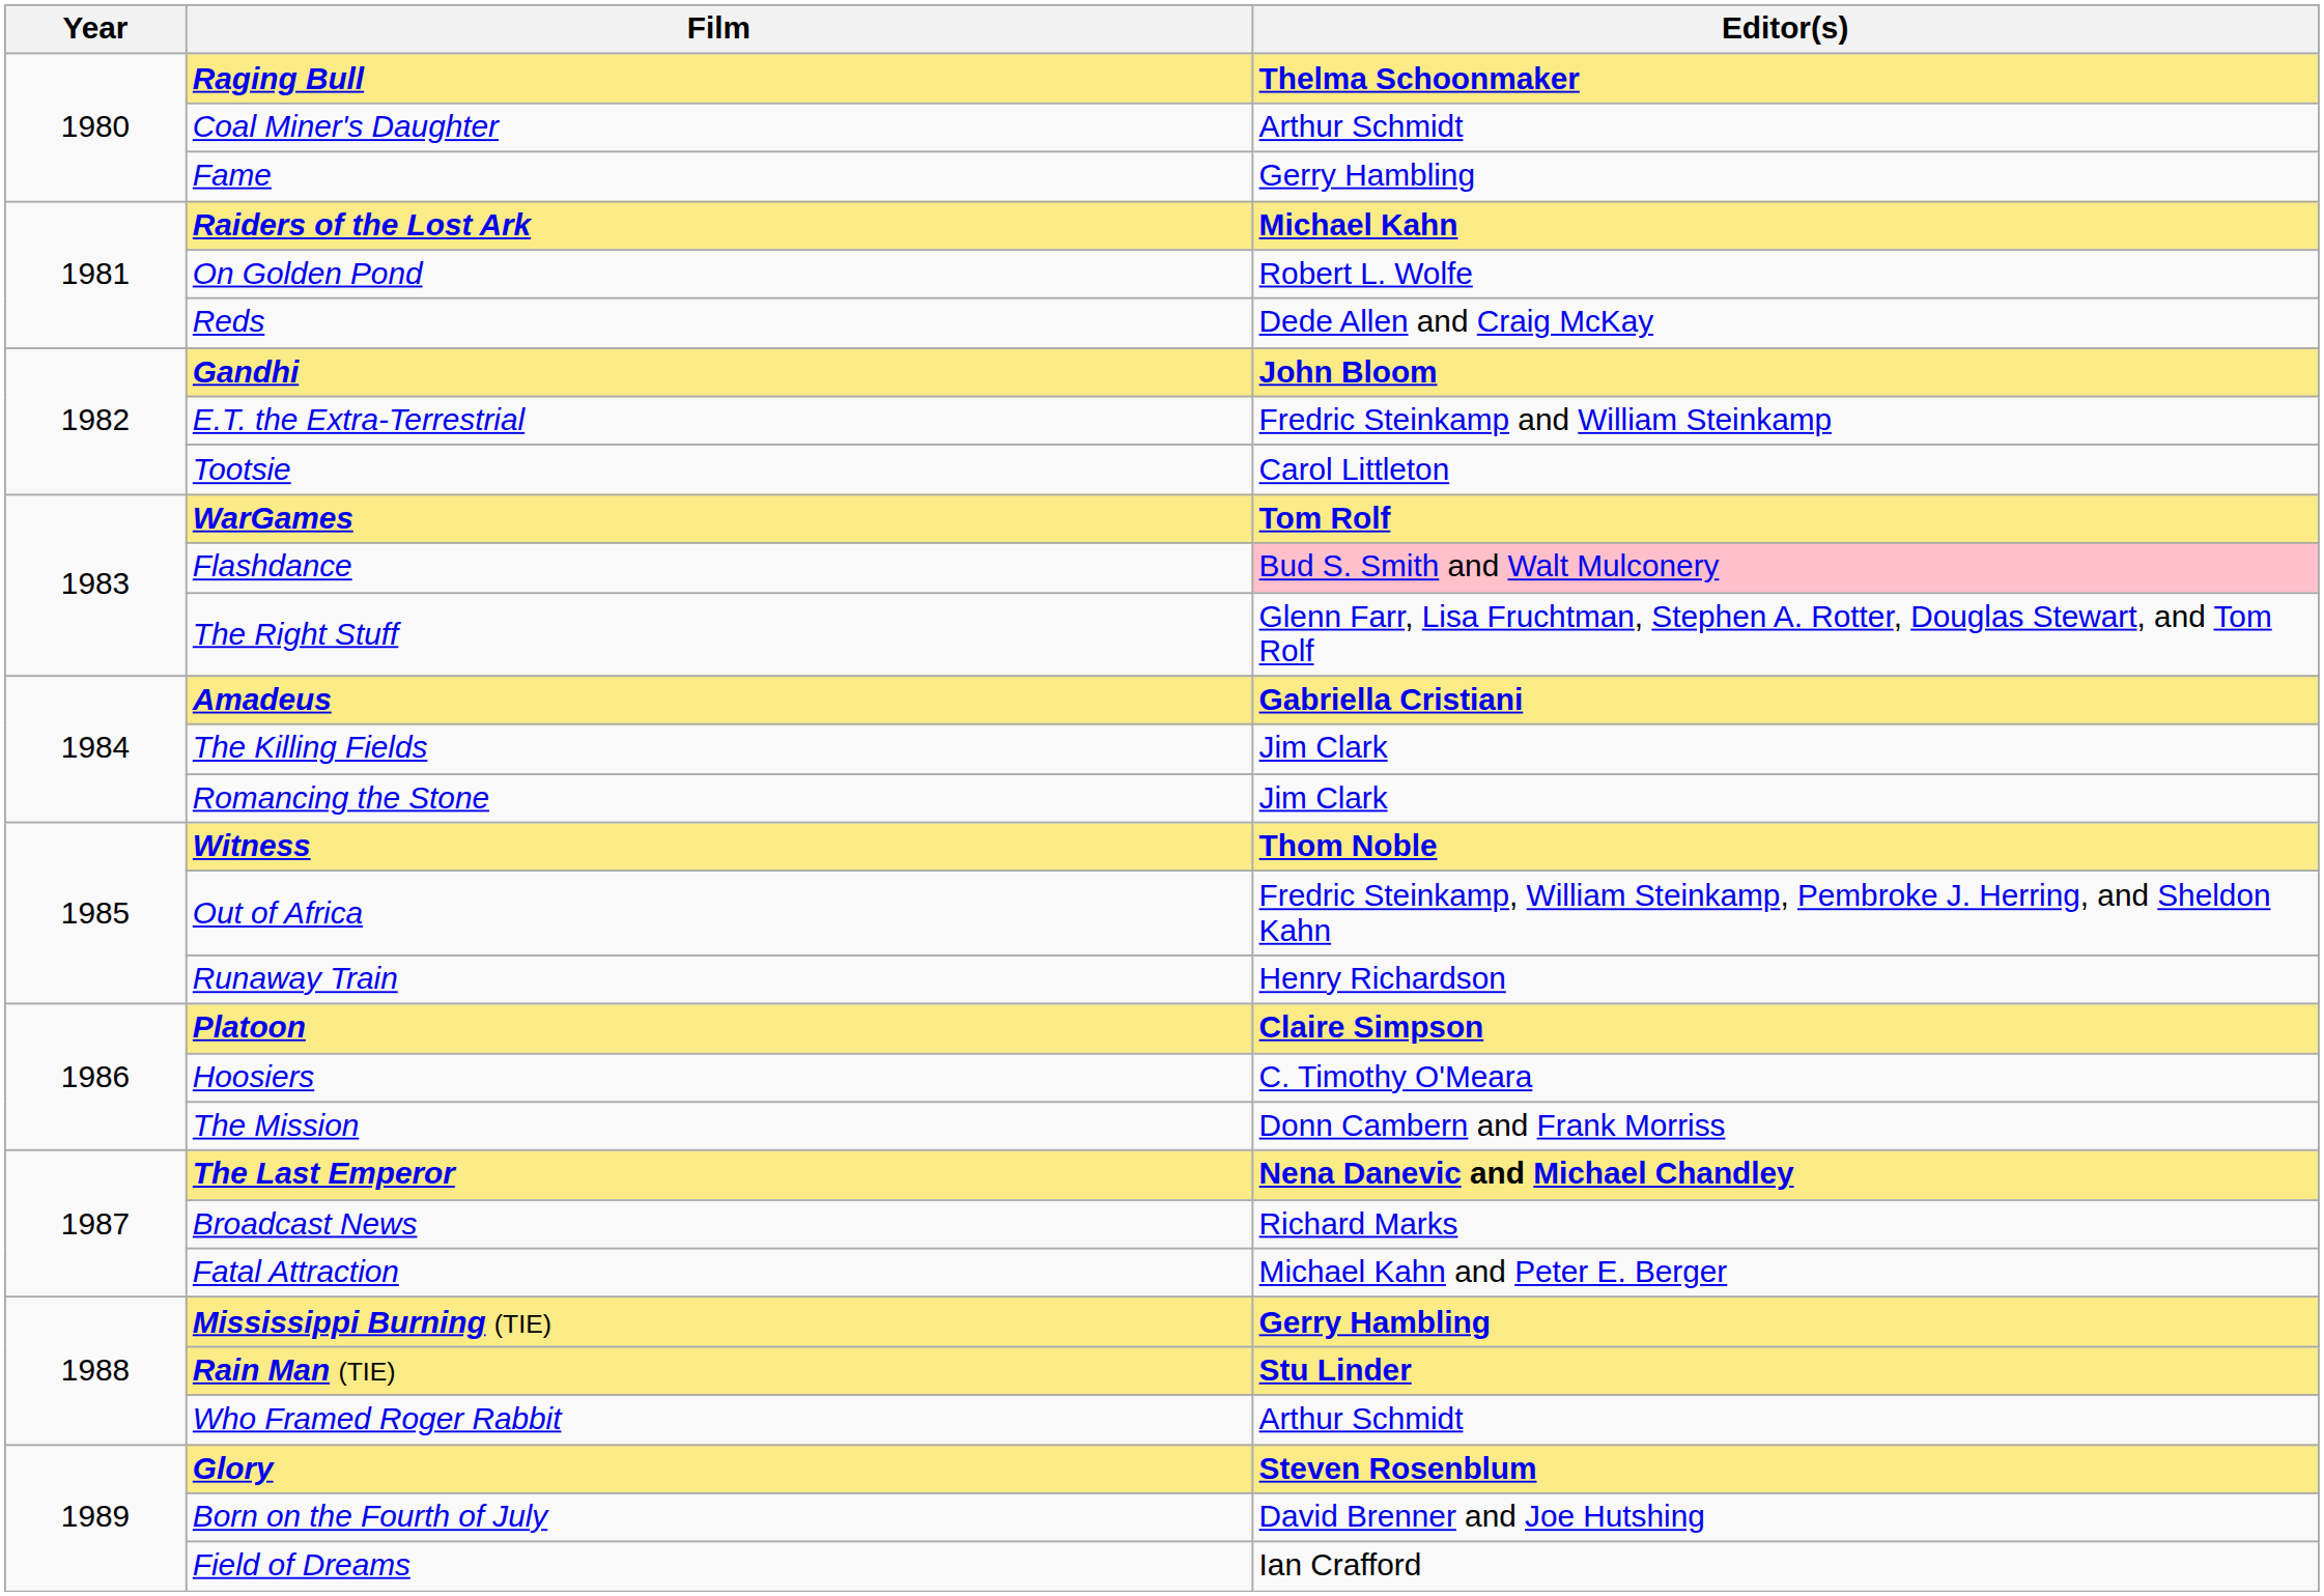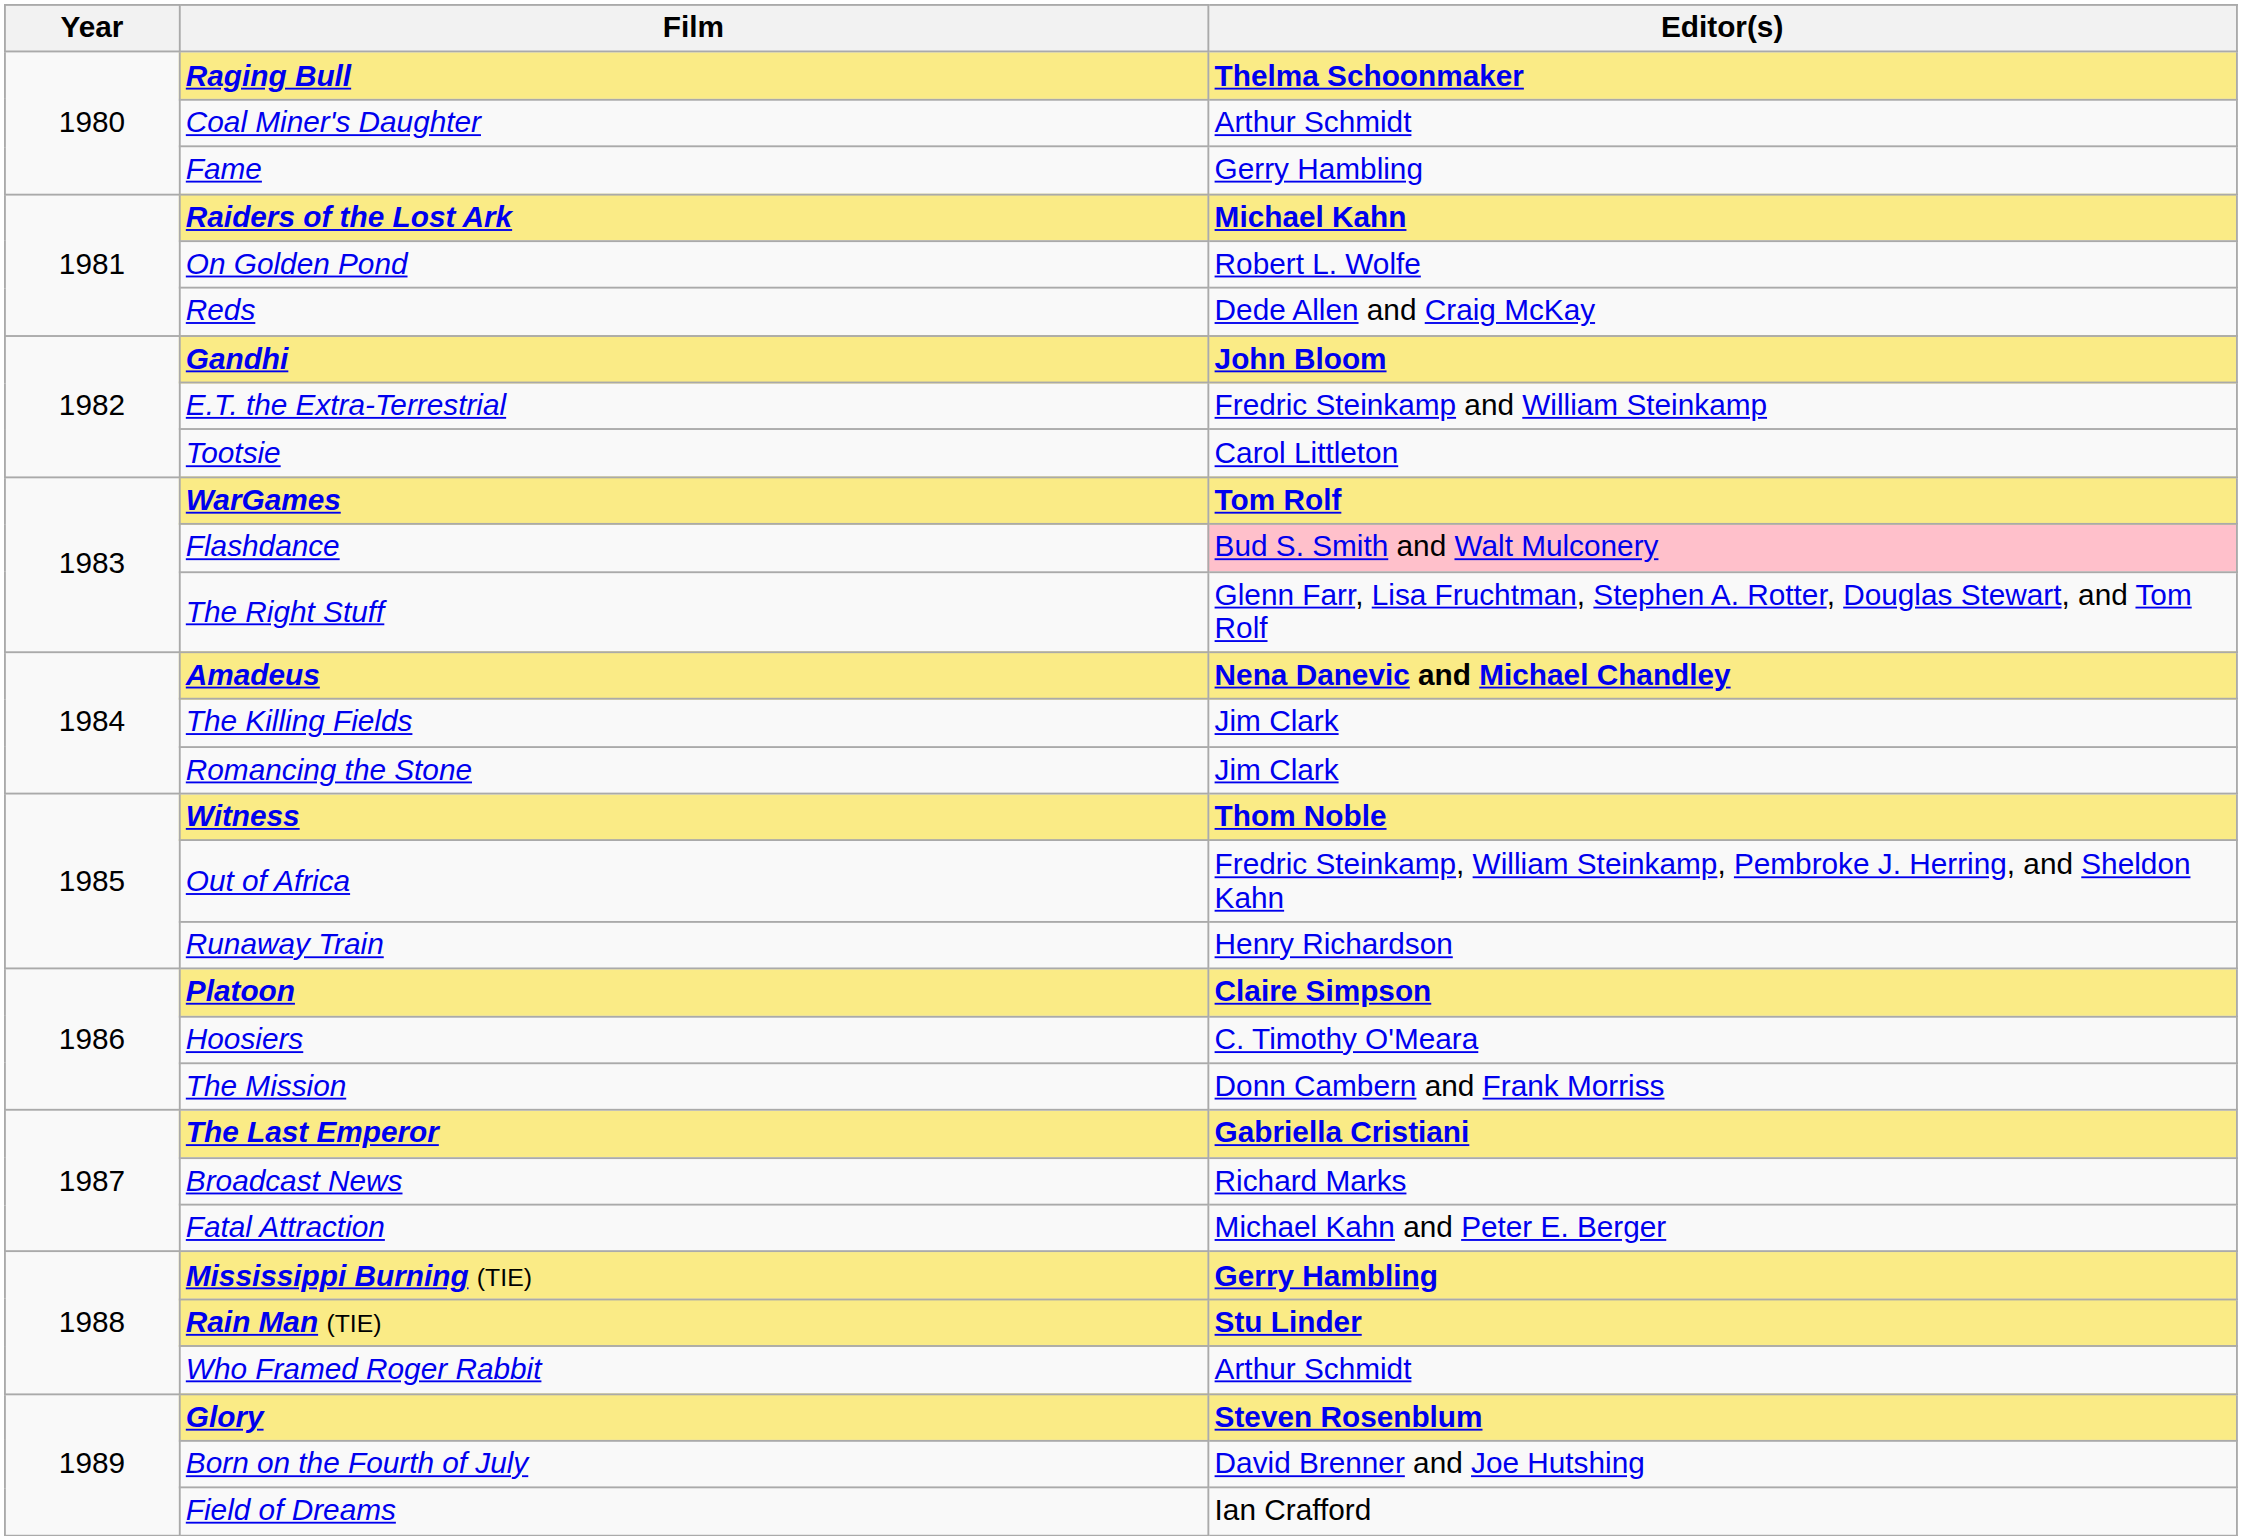Amadeus | Editor(s): Gabriella Cristiani -> Nena Danevic and Michael Chandley
The Last Emperor | Editor(s): Nena Danevic and Michael Chandley -> Gabriella Cristiani
